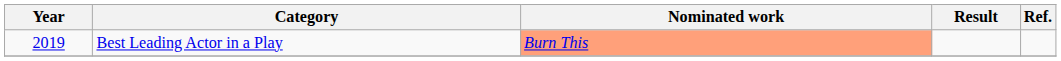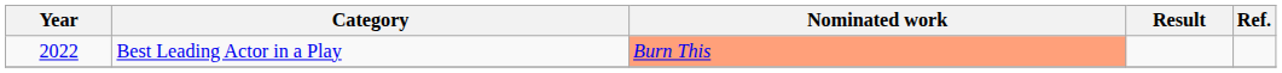Best Leading Actor in a Play | Year: 2019 -> 2022
